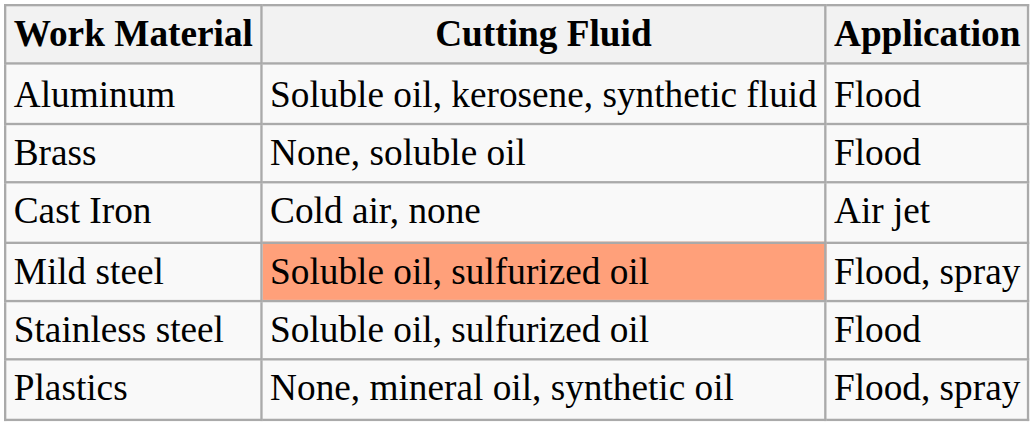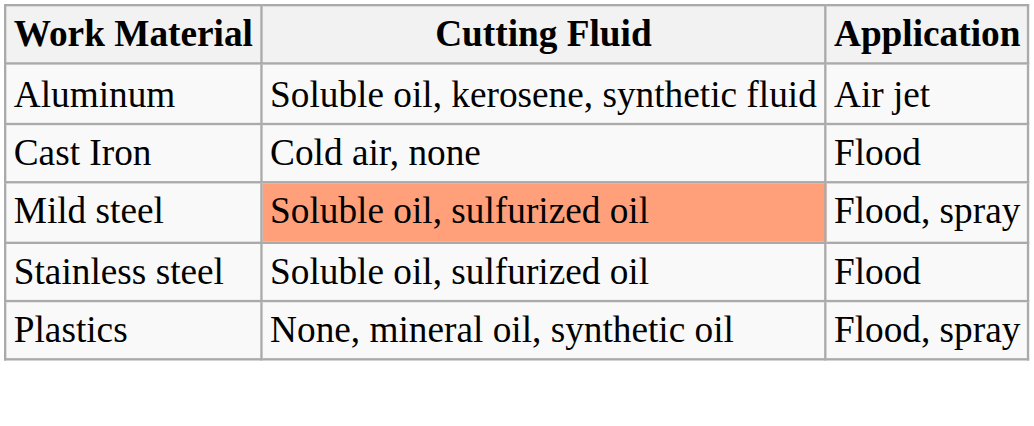Aluminum | Application: Flood -> Air jet
- row: Brass | None, soluble oil | Flood
Cast Iron | Application: Air jet -> Flood
